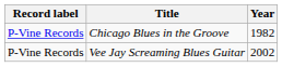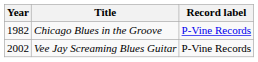columns swapped: Year <-> Record label
